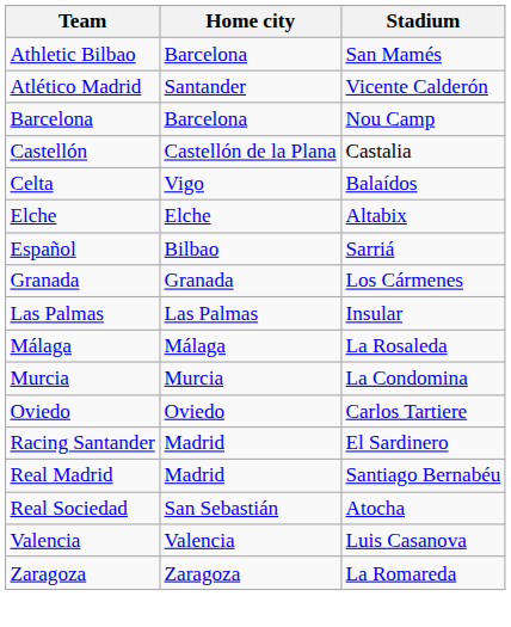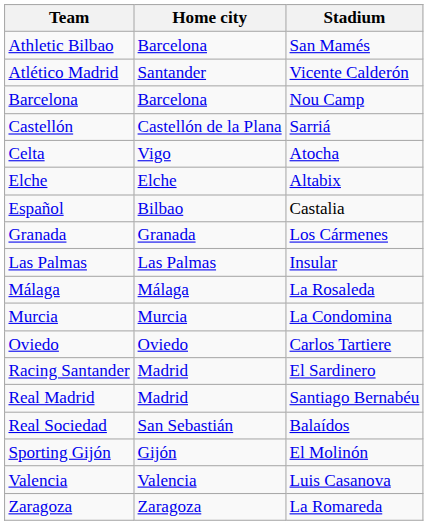Castellón | Stadium: Castalia -> Sarriá
Celta | Stadium: Balaídos -> Atocha
Español | Stadium: Sarriá -> Castalia
Real Sociedad | Stadium: Atocha -> Balaídos
+ row: Sporting Gijón | Gijón | El Molinón
